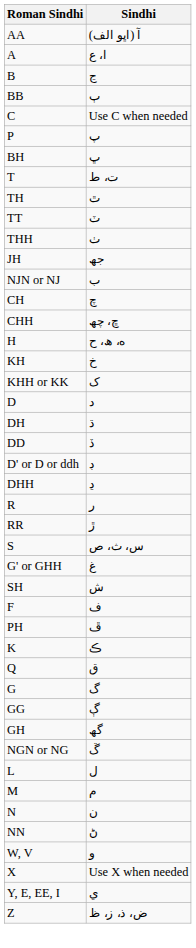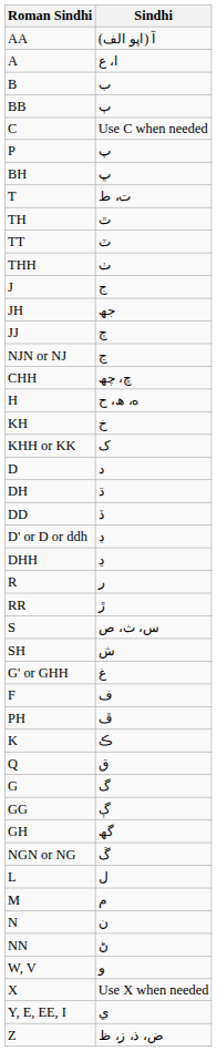B | Sindhi: ڃ -> ب
+ row: J | ج
+ row: JJ | ڄ
NJN or NJ | Sindhi: ب -> ڃ
- row: CH | چ
rows swapped: SH <-> G' or GHH
